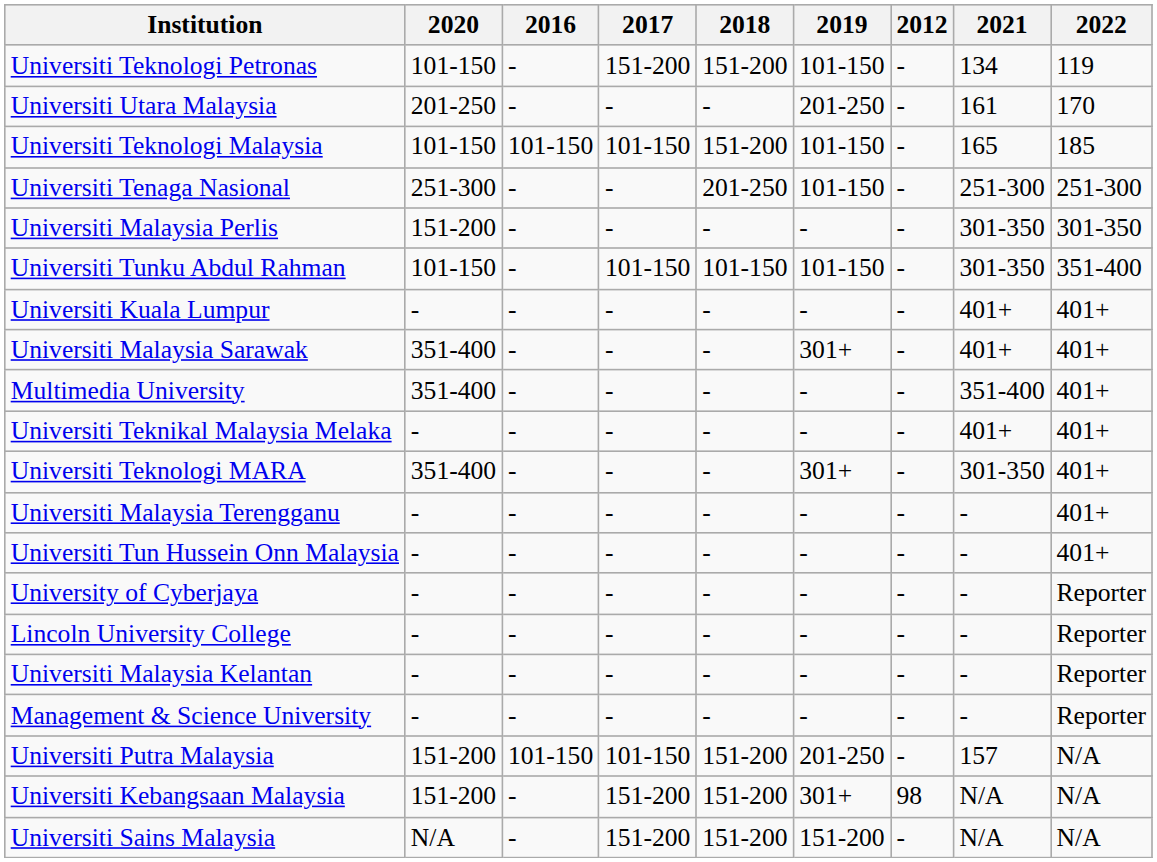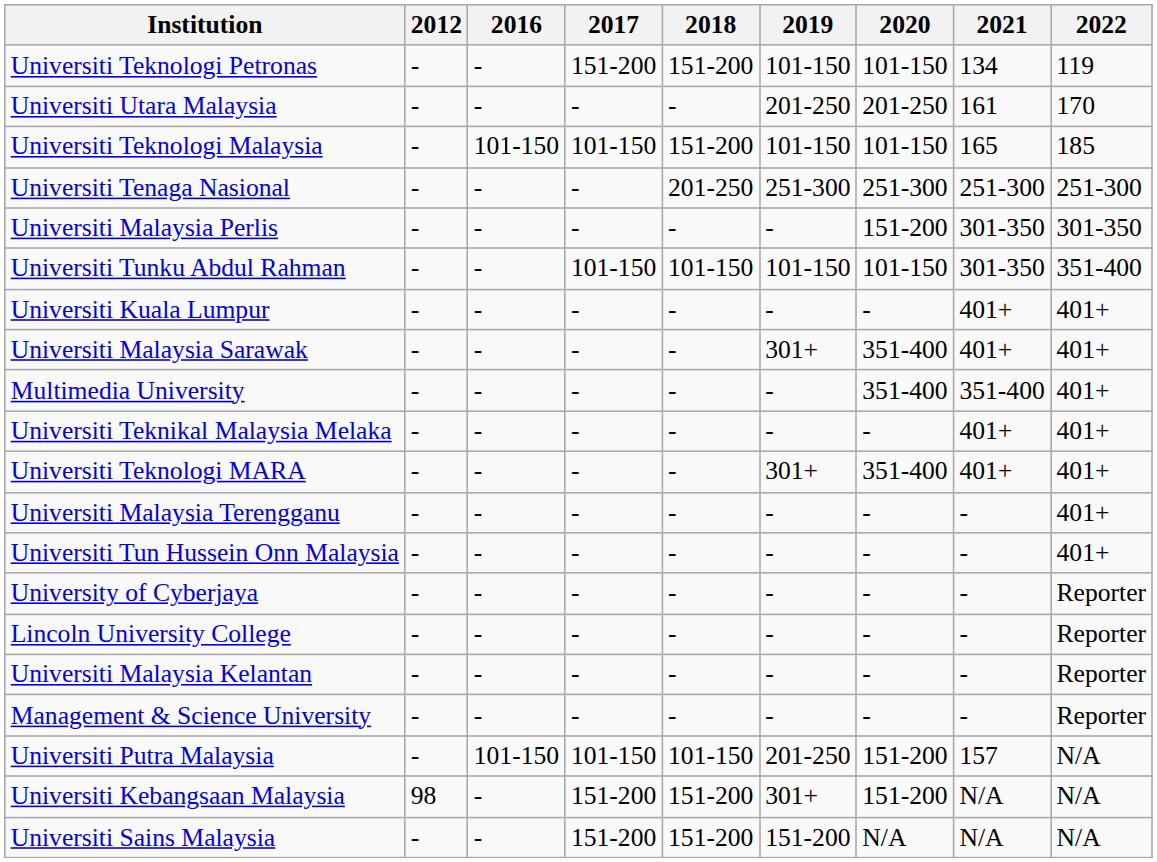columns swapped: 2012 <-> 2020
Universiti Tenaga Nasional | 2019: 101-150 -> 251-300
Universiti Teknologi MARA | 2021: 301-350 -> 401+
Universiti Putra Malaysia | 2018: 151-200 -> 101-150
